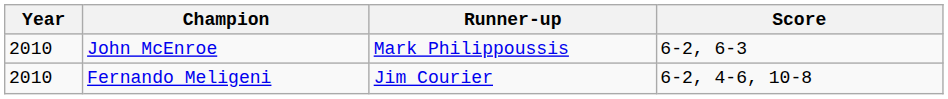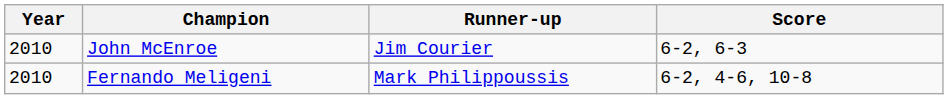John McEnroe | Runner-up: Mark Philippoussis -> Jim Courier
Fernando Meligeni | Runner-up: Jim Courier -> Mark Philippoussis
